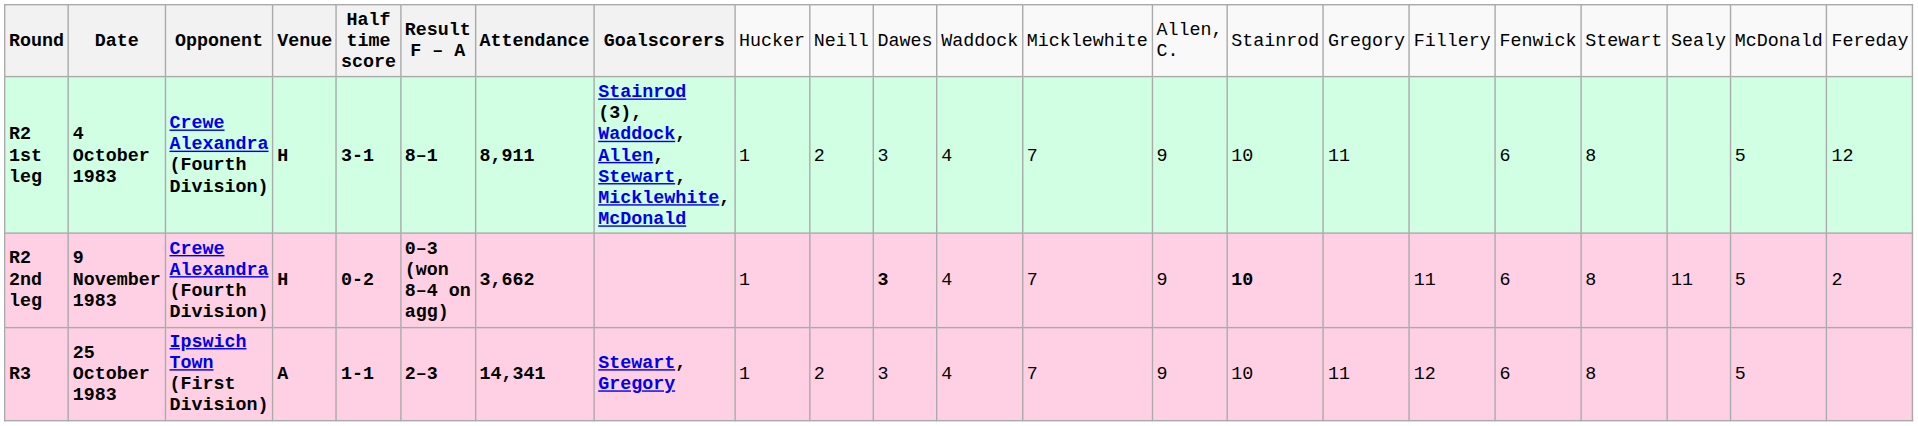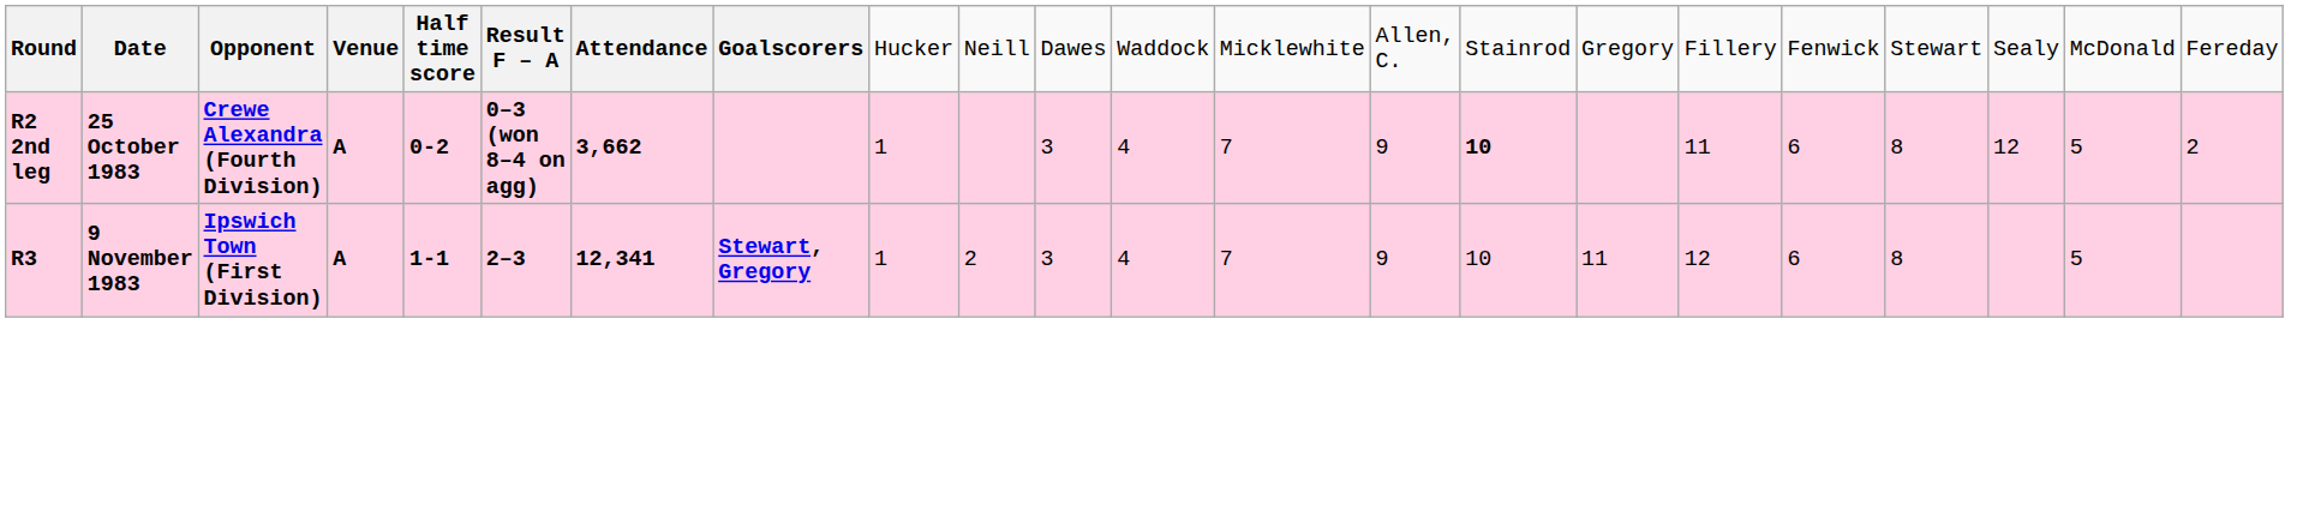- row: R2 1st leg | 4 October 1983 | Crewe Alexandra (Fourth Division) | H | 3-1 | 8–1 | 8,911 | Stainrod (3), Waddock, Allen, Stewart, Micklewhite, McDonald | 1 | 2 | 3 | 4 | 7 | 9 | 10 | 11 | 6 | 8 | 5 | 12
R2 2nd leg | column 2: 9 November 1983 -> 25 October 1983
R2 2nd leg | column 4: H -> A
R2 2nd leg | column 11: bold -> normal
R2 2nd leg | column 20: 11 -> 12
R3 | column 2: 25 October 1983 -> 9 November 1983
R3 | column 7: 14,341 -> 12,341
